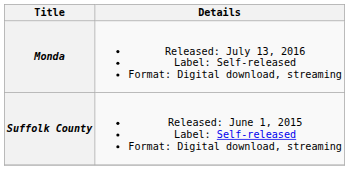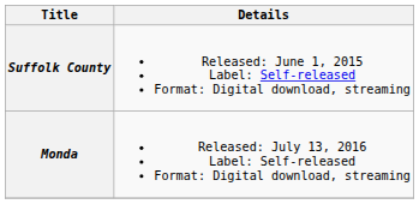rows swapped: Suffolk County <-> Monda
